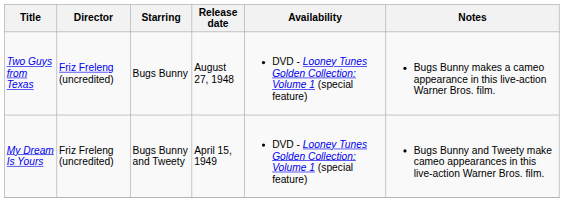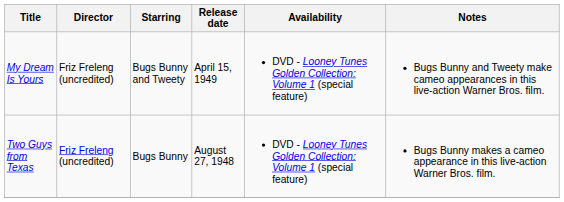rows swapped: Two Guys from Texas <-> My Dream Is Yours
